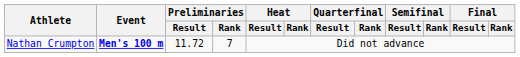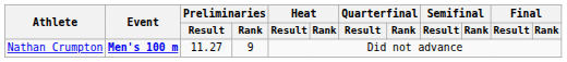Nathan Crumpton | Preliminaries / Result: 11.72 -> 11.27
Nathan Crumpton | Preliminaries / Rank: 7 -> 9
